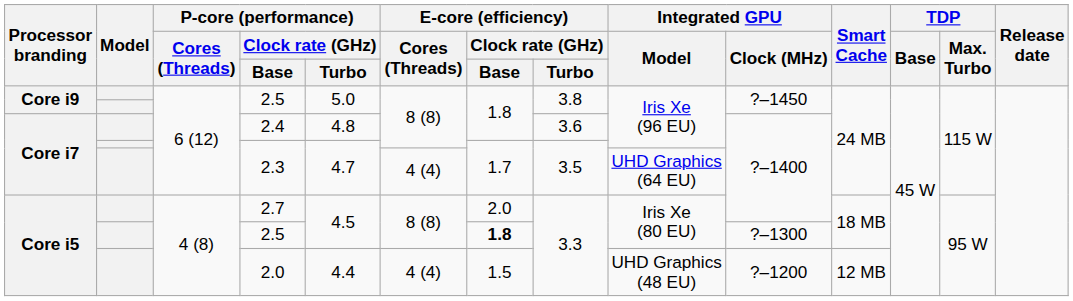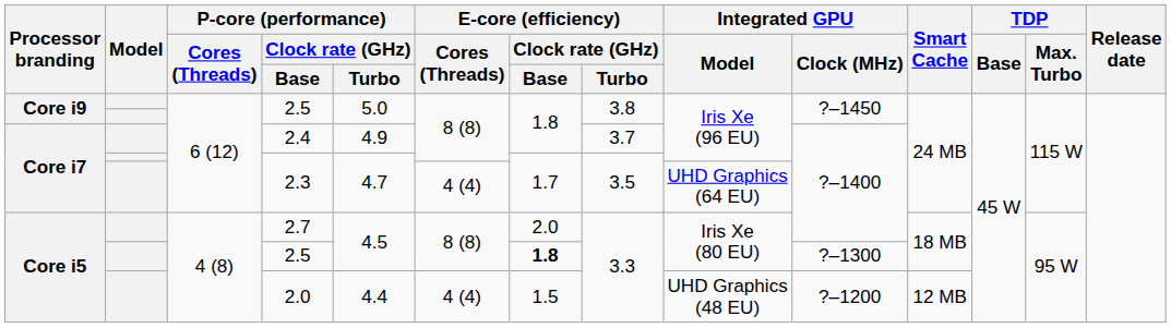2.4 | P-core (performance) / Clock rate (GHz) / Turbo: 4.8 -> 4.9
2.4 | E-core (efficiency) / Clock rate (GHz) / Turbo: 3.6 -> 3.7
